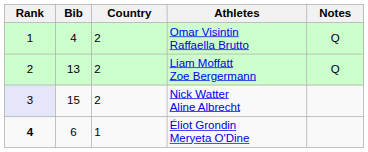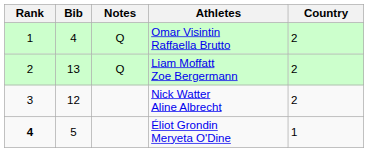columns swapped: Country <-> Notes
Nick Watter Aline Albrecht | Rank: lavender background -> no background
Nick Watter Aline Albrecht | Bib: 15 -> 12
Éliot Grondin Meryeta O'Dine | Bib: 6 -> 5
